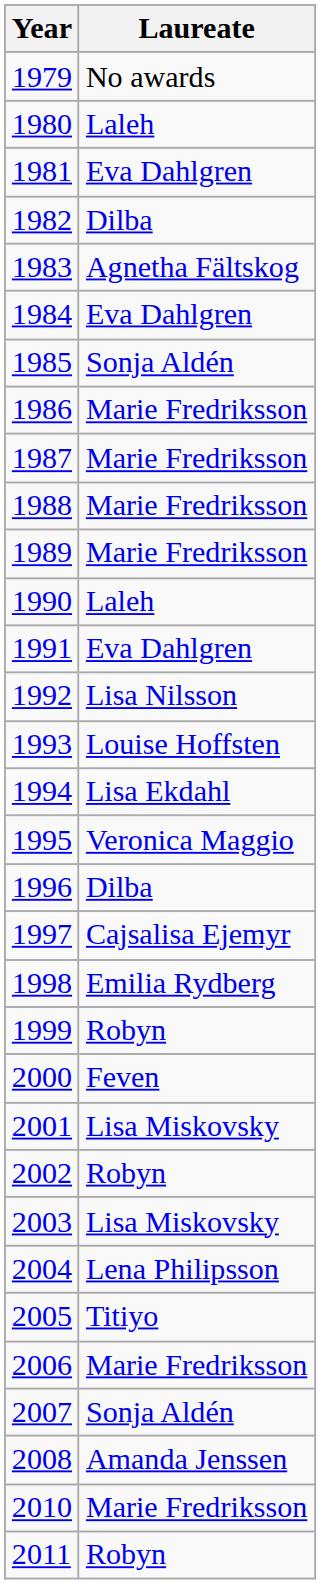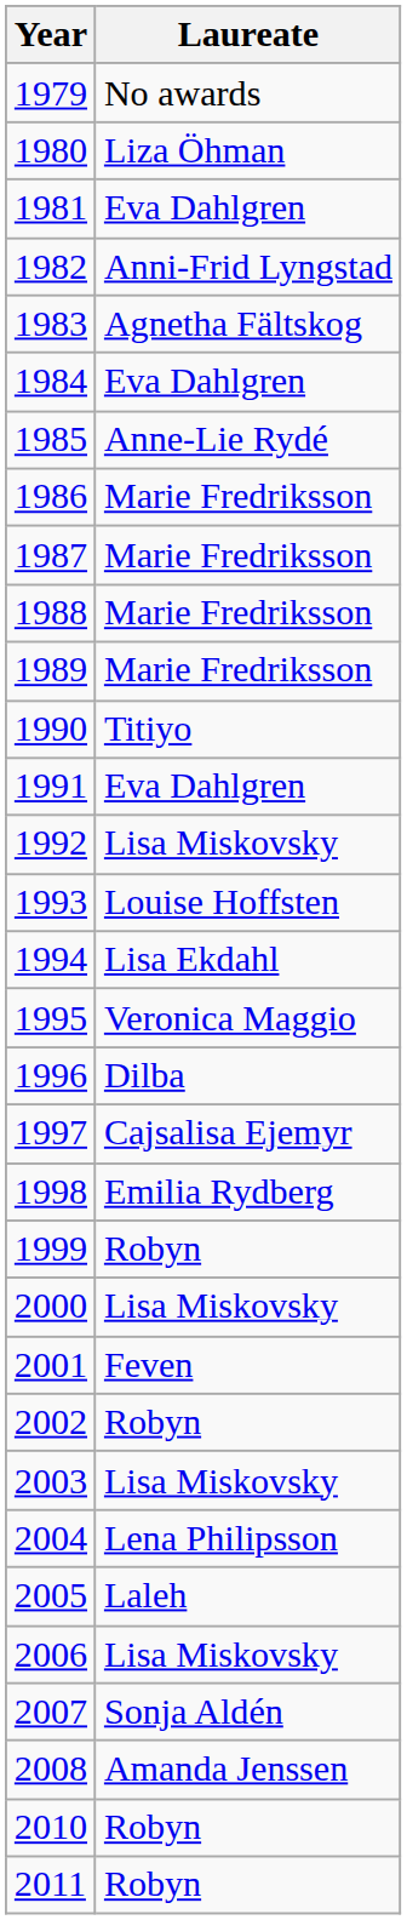1980 | Laureate: Laleh -> Liza Öhman
1982 | Laureate: Dilba -> Anni-Frid Lyngstad
1985 | Laureate: Sonja Aldén -> Anne-Lie Rydé
1990 | Laureate: Laleh -> Titiyo
1992 | Laureate: Lisa Nilsson -> Lisa Miskovsky
2000 | Laureate: Feven -> Lisa Miskovsky
2001 | Laureate: Lisa Miskovsky -> Feven
2005 | Laureate: Titiyo -> Laleh
2006 | Laureate: Marie Fredriksson -> Lisa Miskovsky
2010 | Laureate: Marie Fredriksson -> Robyn
